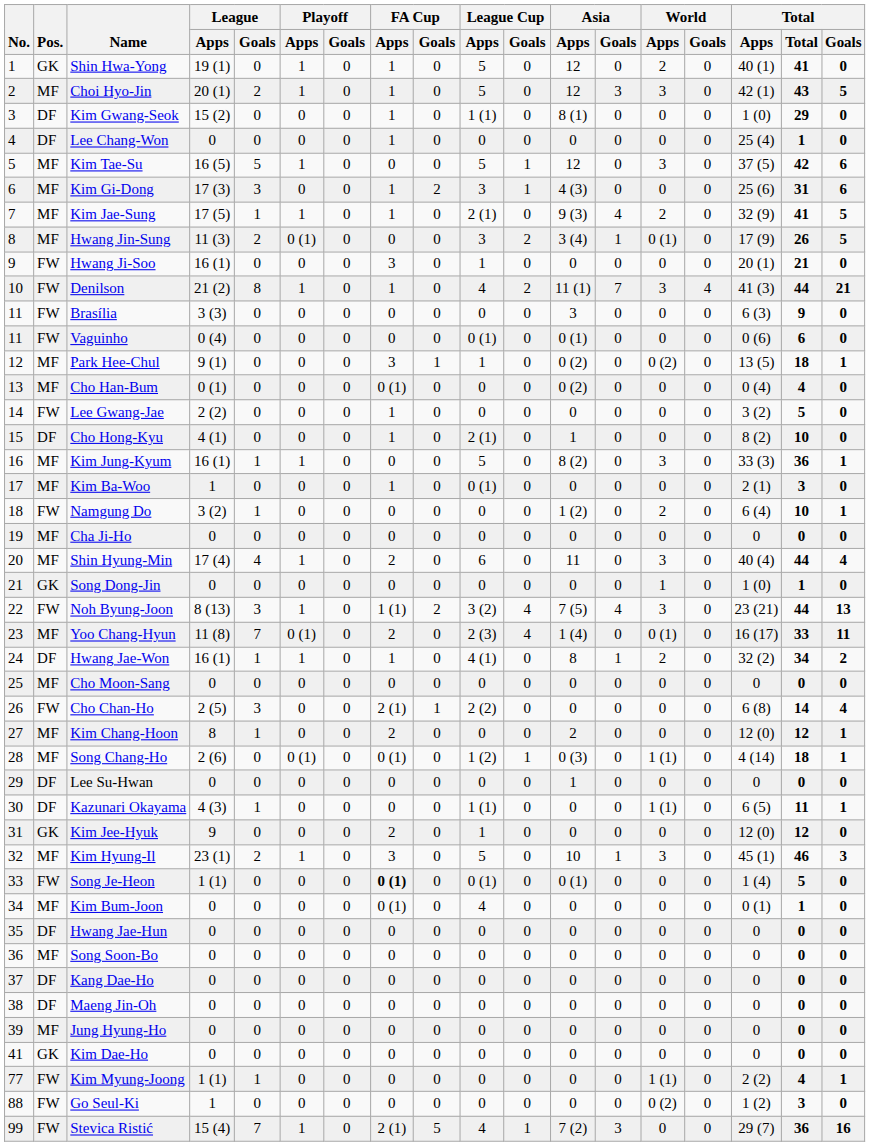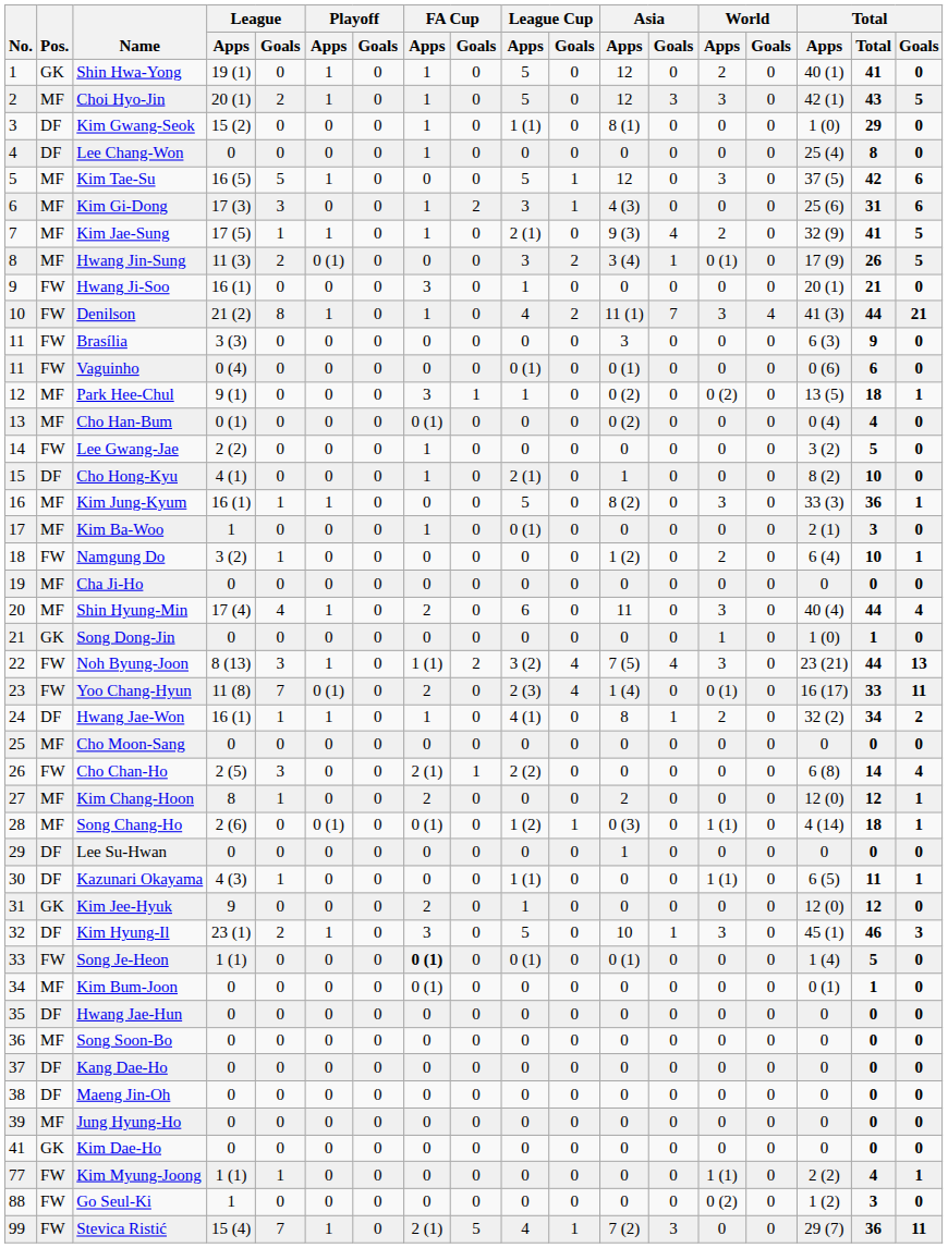Lee Chang-Won | Total: 1 -> 8
Yoo Chang-Hyun | Pos.: MF -> FW
Kim Hyung-Il | Pos.: MF -> DF
Kim Bum-Joon | League Cup / Apps: 4 -> 0
Stevica Ristić | Total / Goals: 16 -> 11
